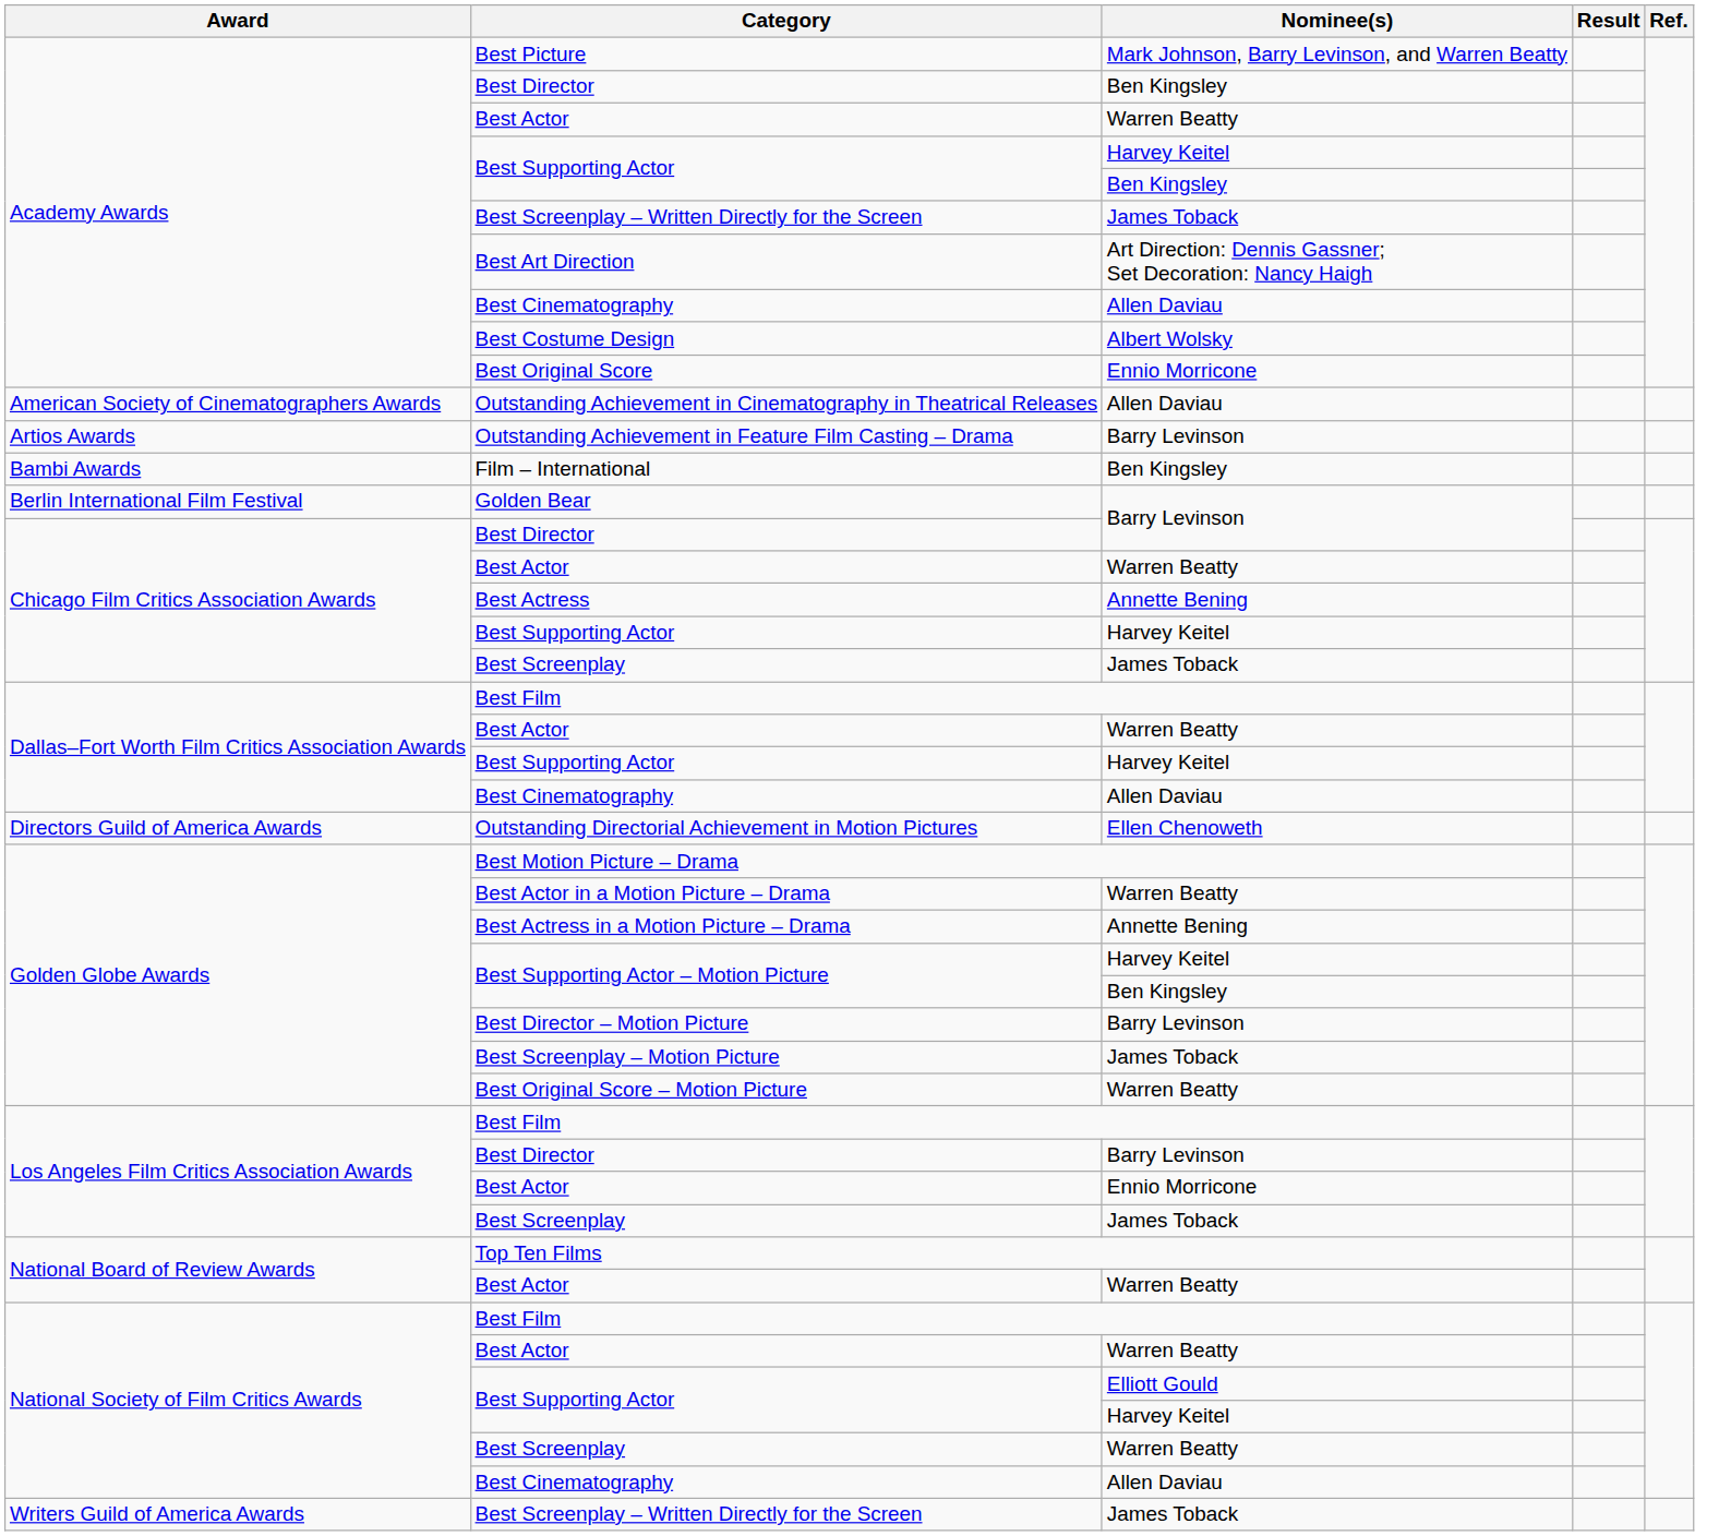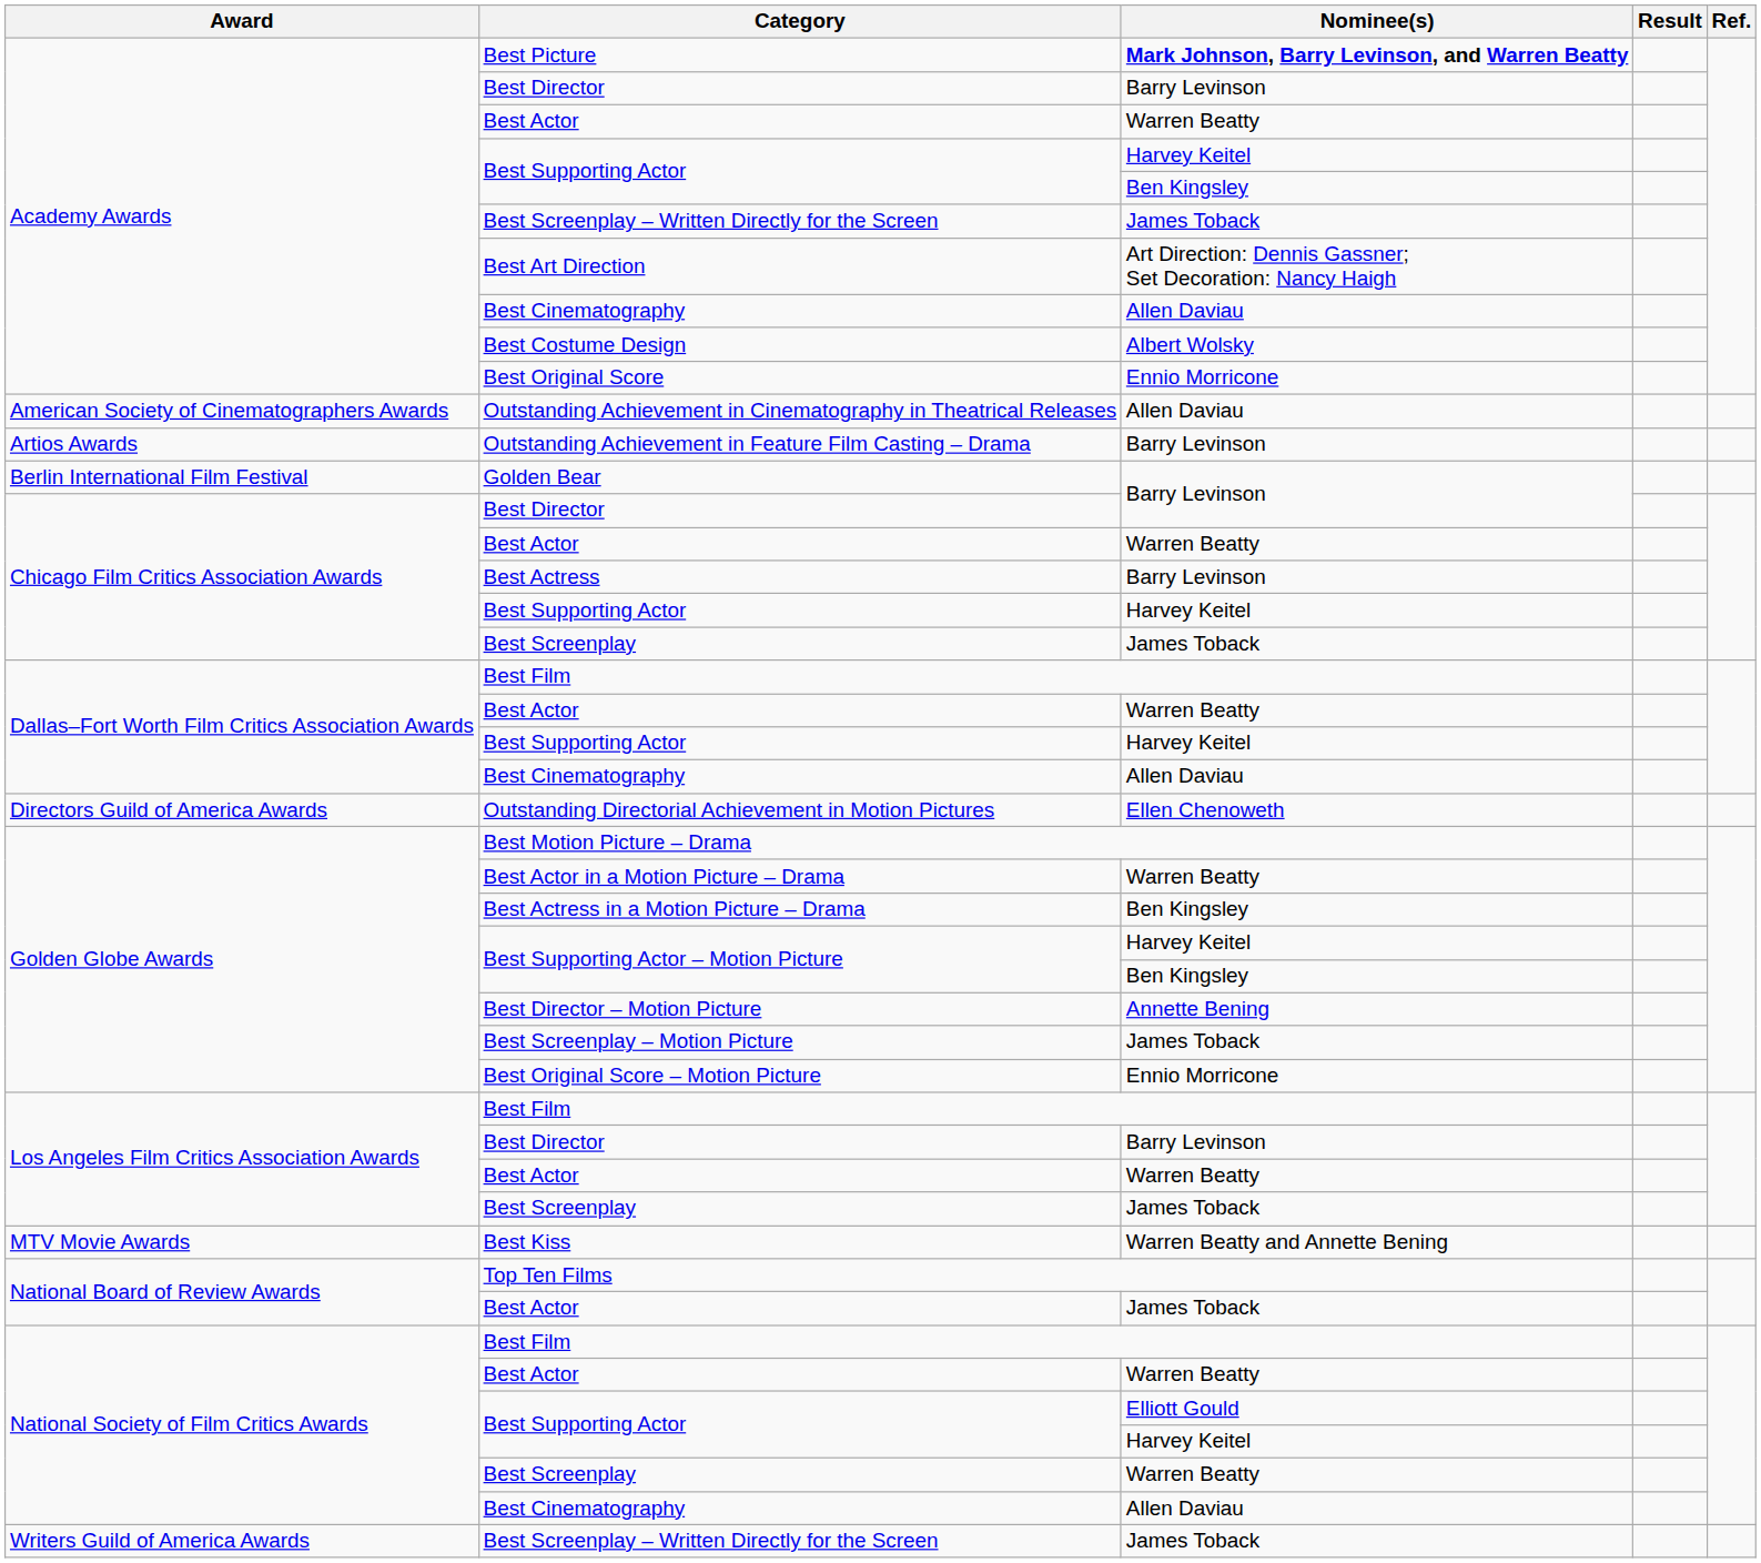Best Picture | Nominee(s): normal -> bold
Academy Awards / Best Director | Nominee(s): Ben Kingsley -> Barry Levinson
- row: Bambi Awards | Film – International | Ben Kingsley
Best Actress | Nominee(s): Annette Bening -> Barry Levinson
Best Actress in a Motion Picture – Drama | Nominee(s): Annette Bening -> Ben Kingsley
Best Director – Motion Picture | Nominee(s): Barry Levinson -> Annette Bening
Best Original Score – Motion Picture | Nominee(s): Warren Beatty -> Ennio Morricone
Los Angeles Film Critics Association Awards / Best Actor | Nominee(s): Ennio Morricone -> Warren Beatty
+ row: MTV Movie Awards | Best Kiss | Warren Beatty and Annette Bening
National Board of Review Awards / Best Actor | Nominee(s): Warren Beatty -> James Toback
